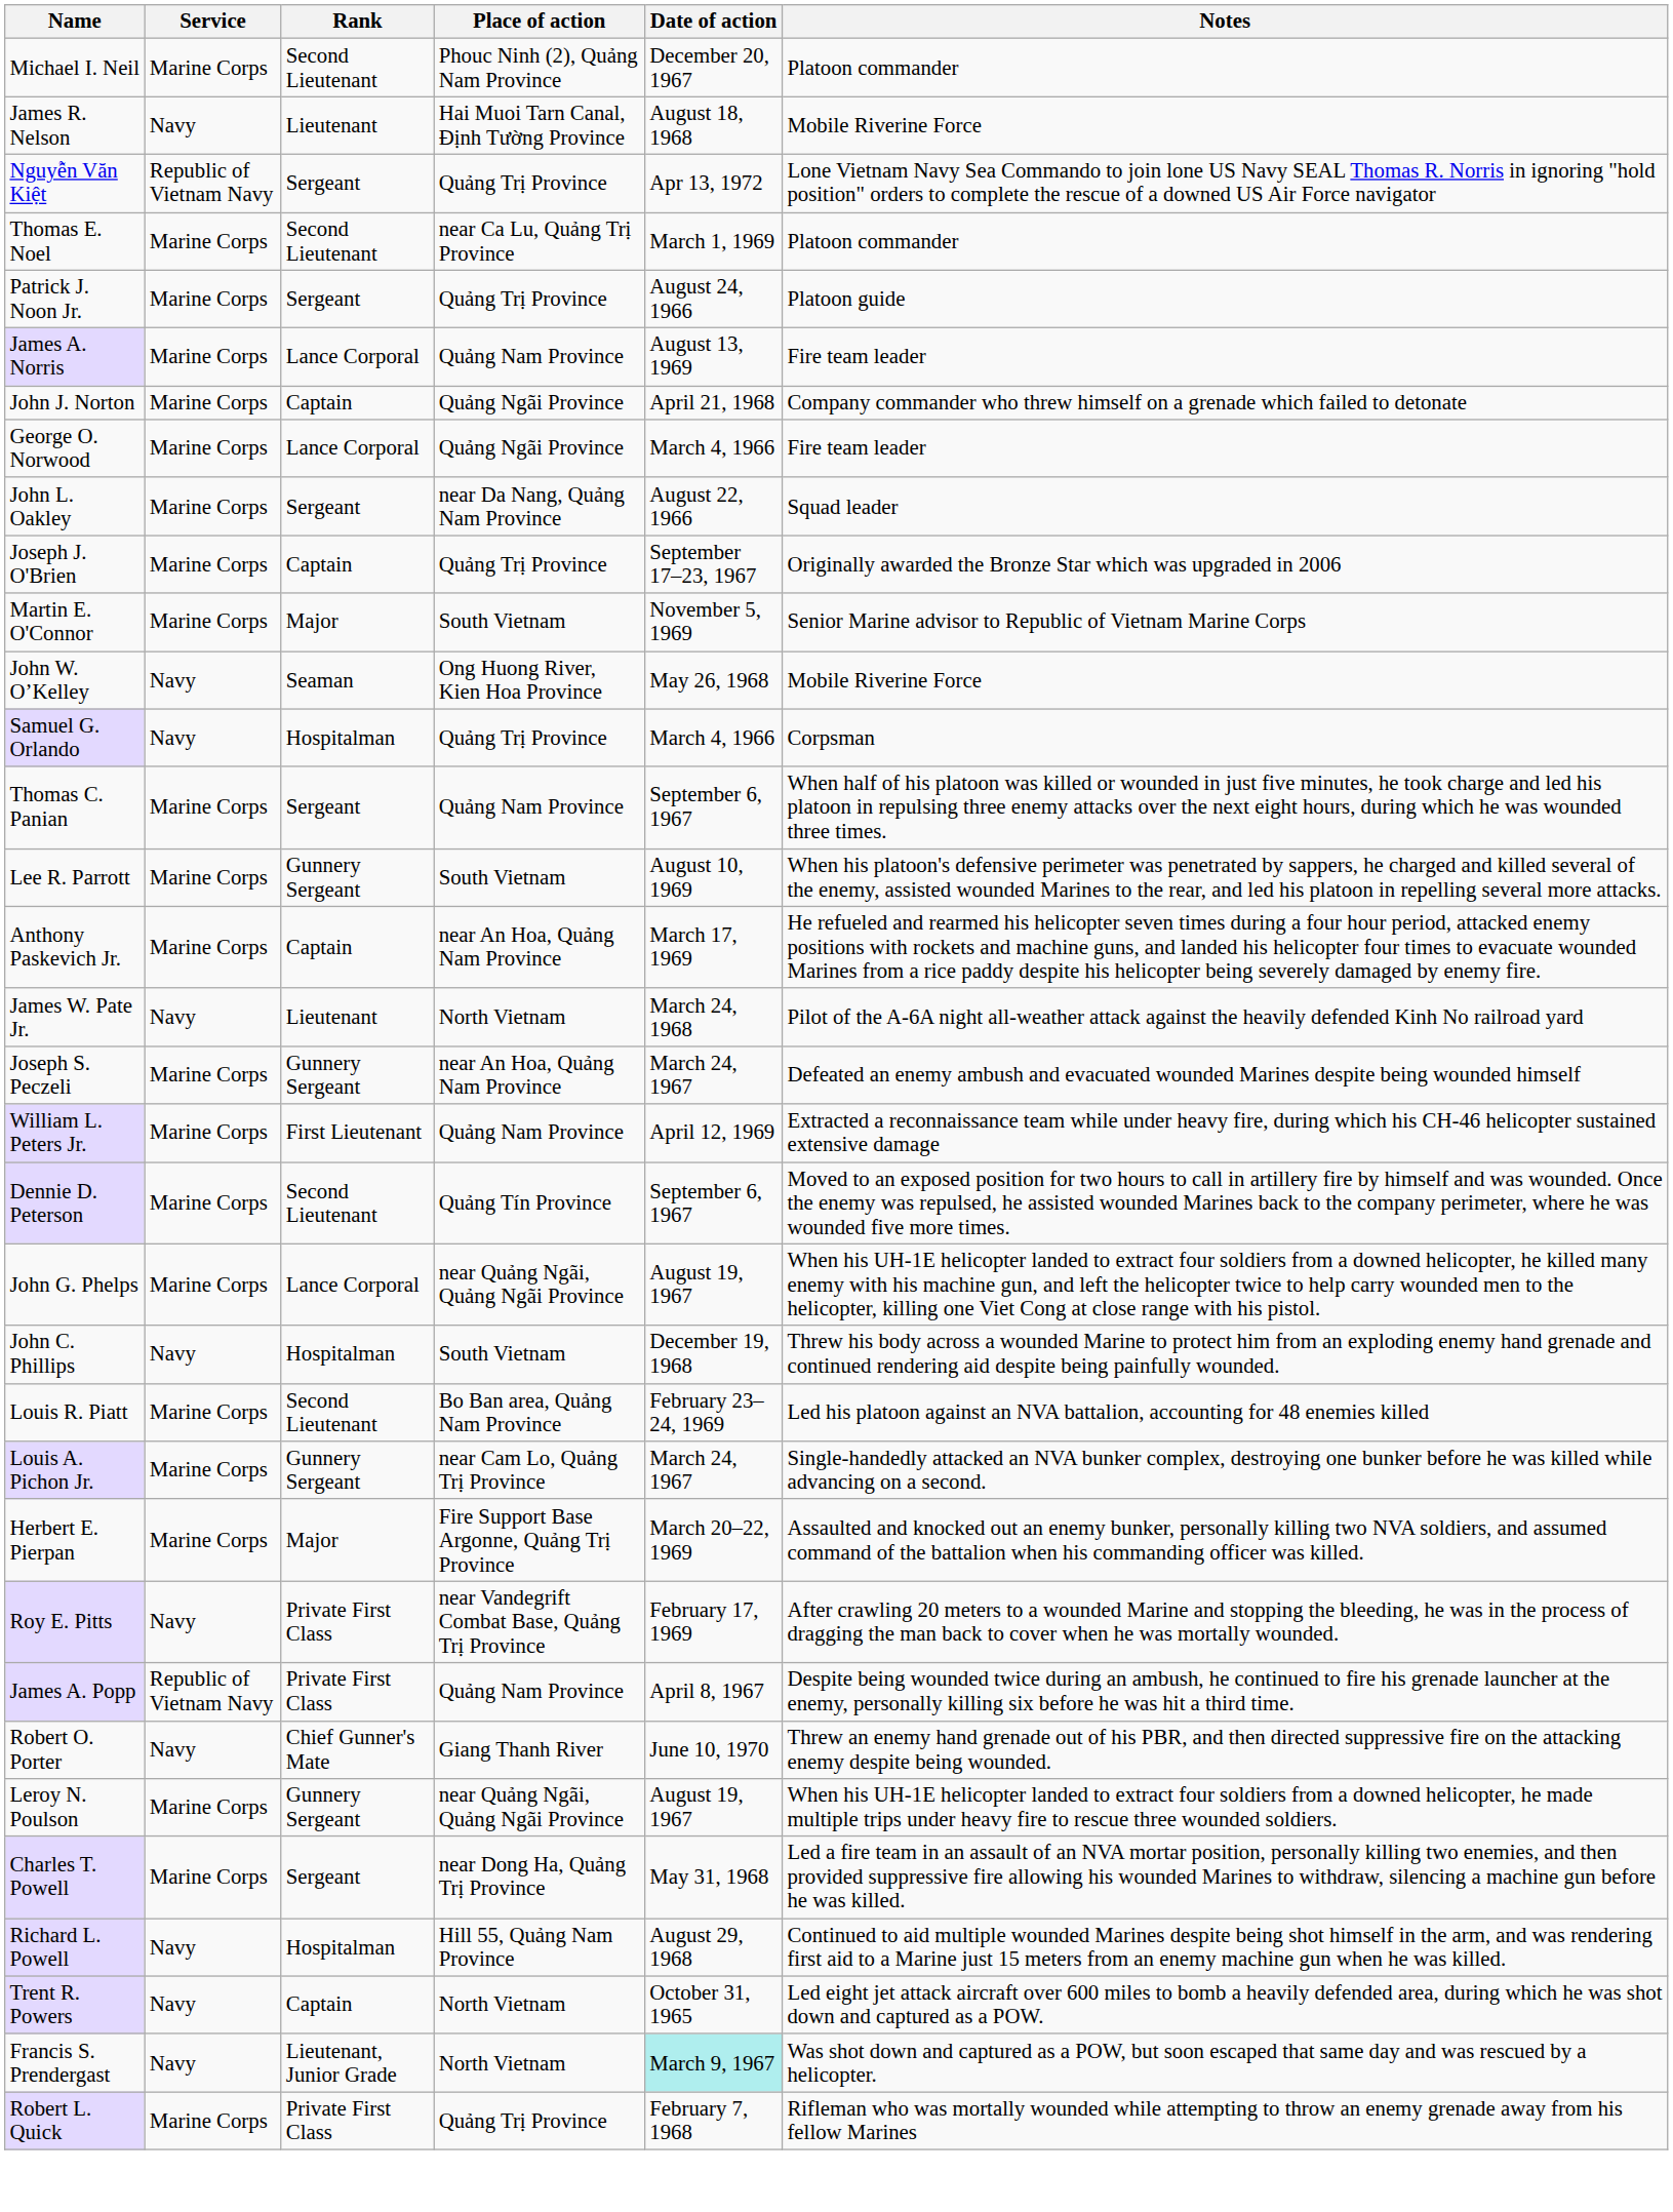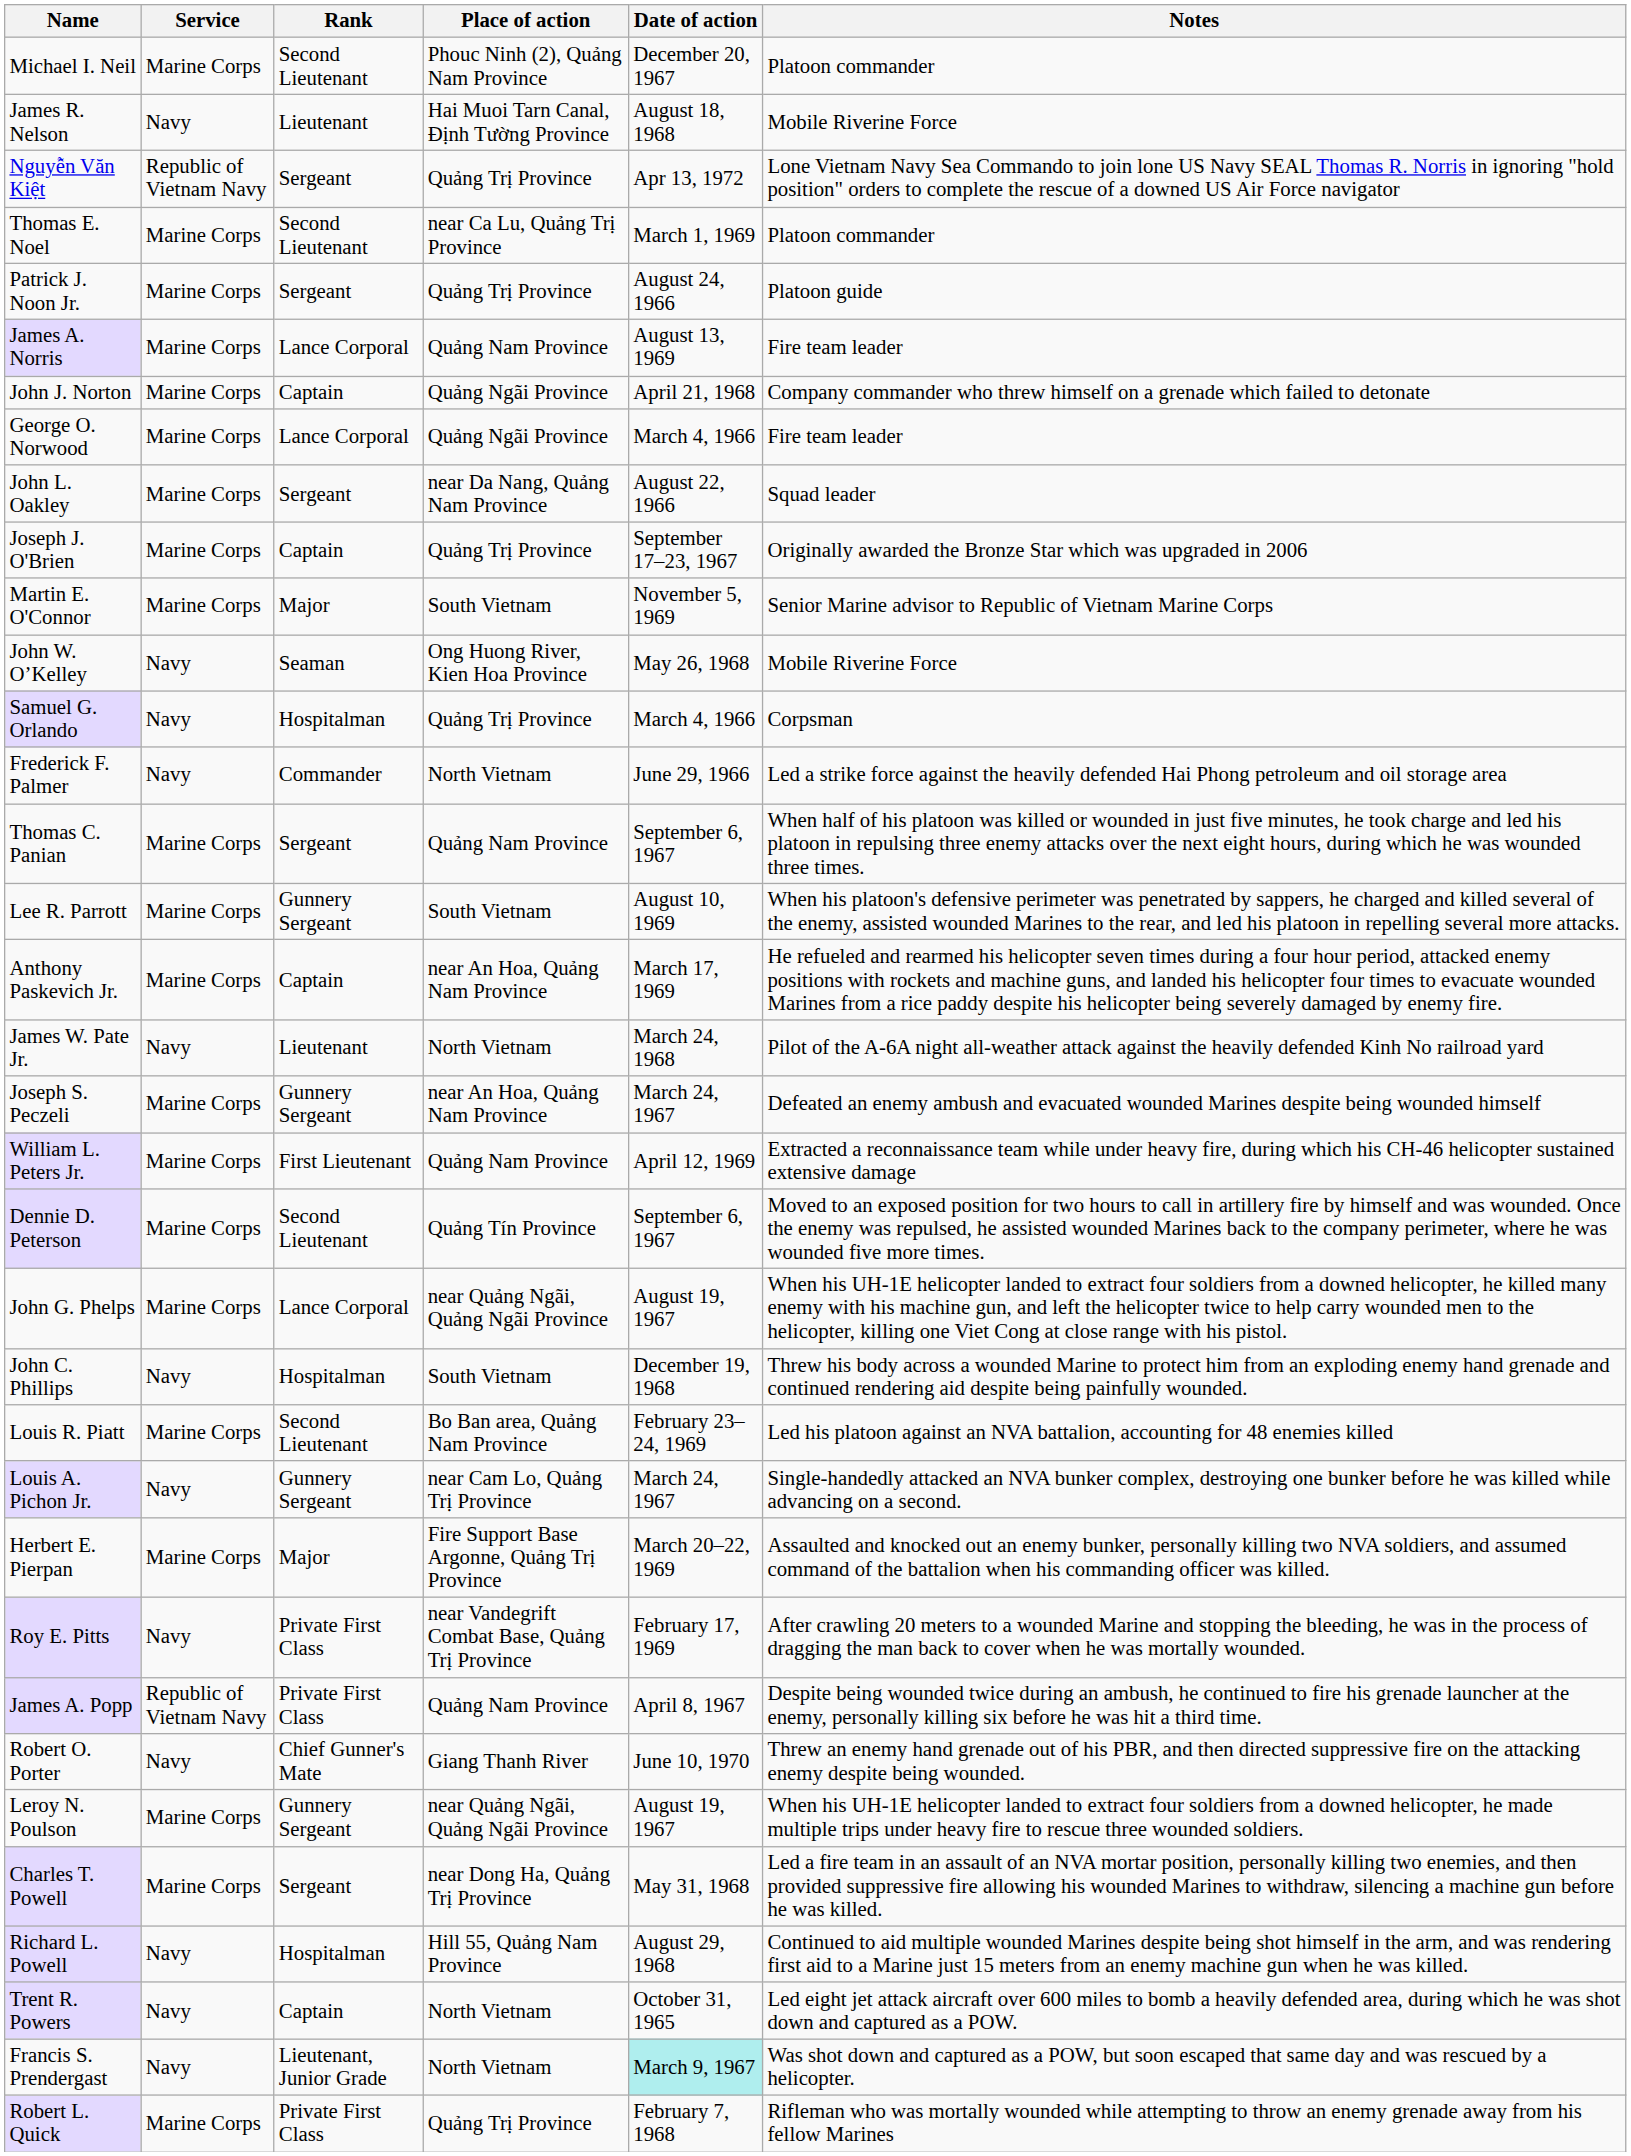+ row: Frederick F. Palmer | Navy | Commander | North Vietnam | June 29, 1966 | Led a strike force against the heavily defended Hai Phong petroleum and oil storage area
Louis A. Pichon Jr. | Service: Marine Corps -> Navy
